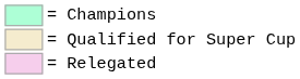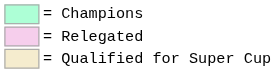rows swapped: = Qualified for Super Cup <-> = Relegated
